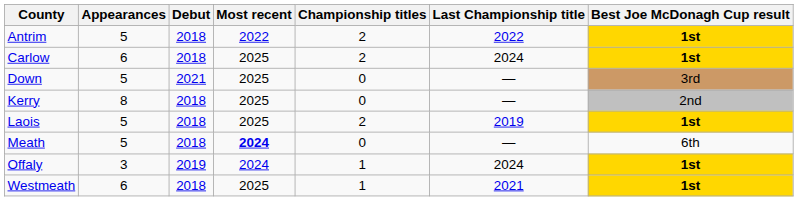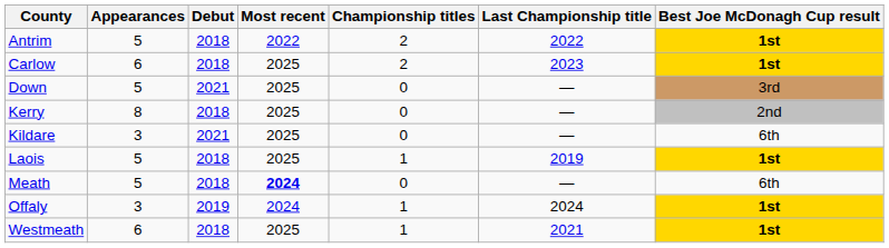Carlow | Last Championship title: 2024 -> 2023
+ row: Kildare | 3 | 2021 | 2025 | 0 | — | 6th
Laois | Championship titles: 2 -> 1
